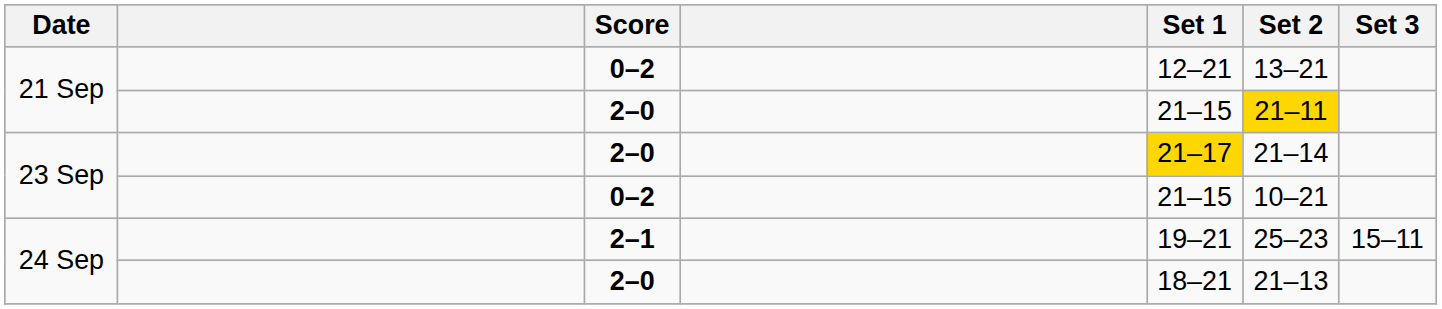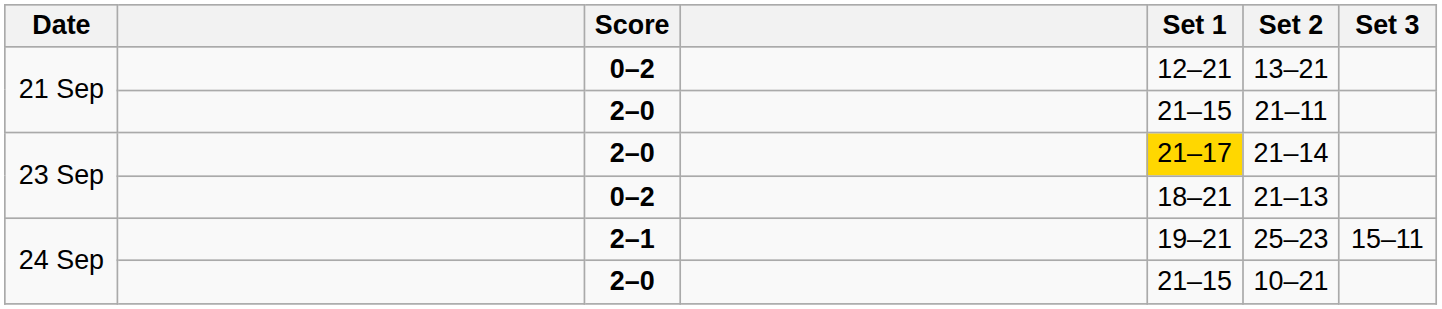21 Sep / 2–0 | Set 2: gold background -> no background
23 Sep / 0–2 | Set 1: 21–15 -> 18–21
23 Sep / 0–2 | Set 2: 10–21 -> 21–13
24 Sep / 2–0 | Set 1: 18–21 -> 21–15
24 Sep / 2–0 | Set 2: 21–13 -> 10–21
